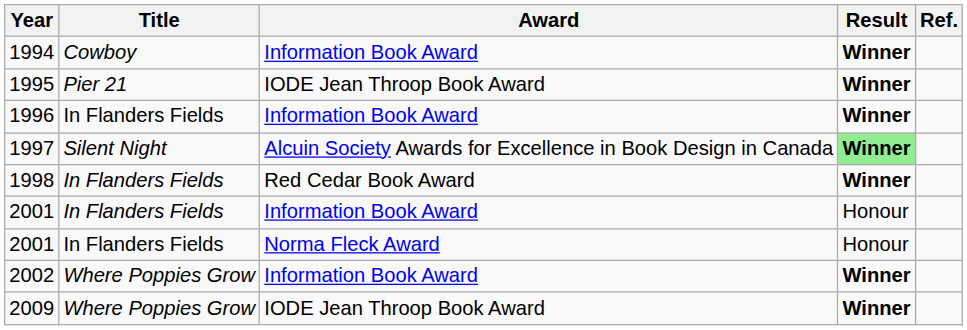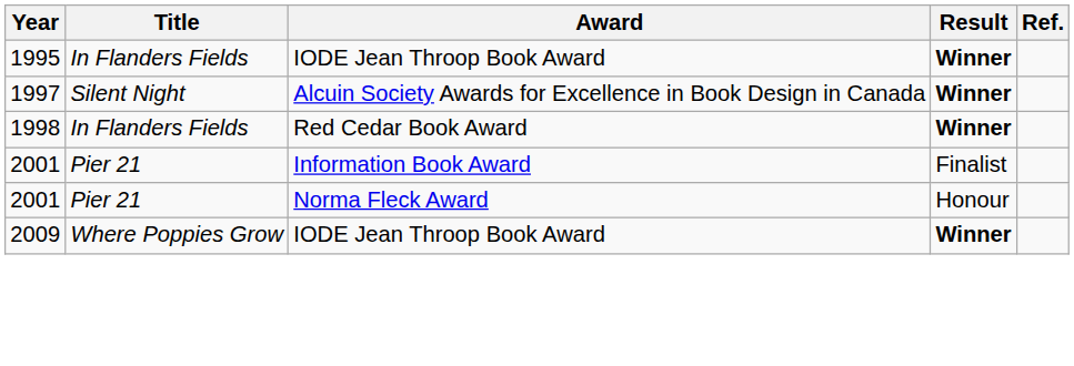- row: 1994 | Cowboy | Information Book Award | Winner
1995 | Title: Pier 21 -> In Flanders Fields
- row: 1996 | In Flanders Fields | Information Book Award | Winner
1997 | Result: lightgreen background -> no background
2001 / Information Book Award | Title: In Flanders Fields -> Pier 21
2001 / Information Book Award | Result: Honour -> Finalist
2001 / Norma Fleck Award | Title: In Flanders Fields -> Pier 21
- row: 2002 | Where Poppies Grow | Information Book Award | Winner
